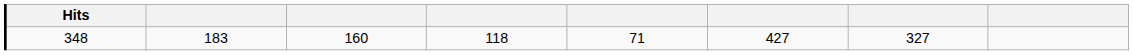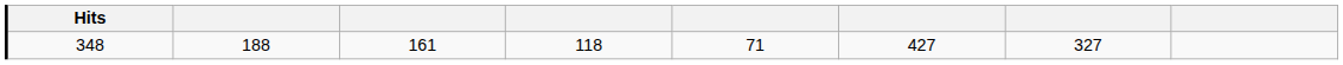348 | column 2: 183 -> 188
348 | column 3: 160 -> 161
